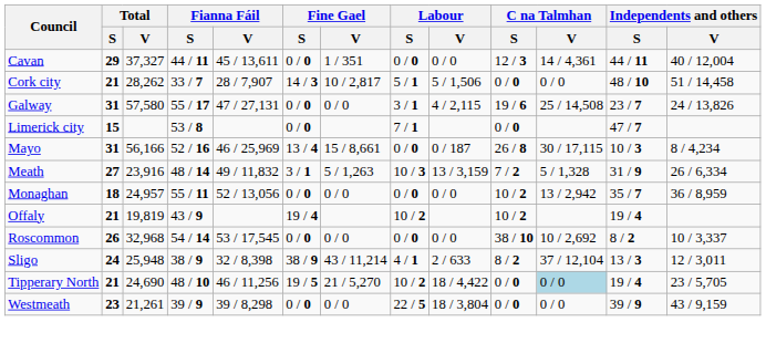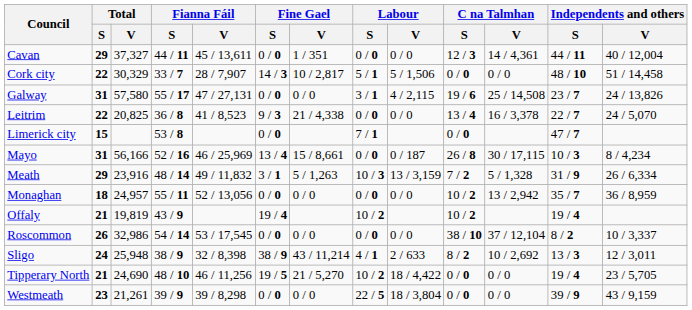Cork city | Total / S: 21 -> 22
Cork city | Total / V: 28,262 -> 30,329
+ row: Leitrim | 22 | 20,825 | 36 / 8 | 41 / 8,523 | 9 / 3 | 21 / 4,338 | 0 / 0 | 0 / 0 | 13 / 4 | 16 / 3,378 | 22 / 7 | 24 / 5,070
Meath | Total / S: 27 -> 29
Roscommon | Total / V: 32,968 -> 32,986
Roscommon | C na Talmhan / V: 10 / 2,692 -> 37 / 12,104
Sligo | C na Talmhan / V: 37 / 12,104 -> 10 / 2,692
Tipperary North | C na Talmhan / V: lightblue background -> no background
